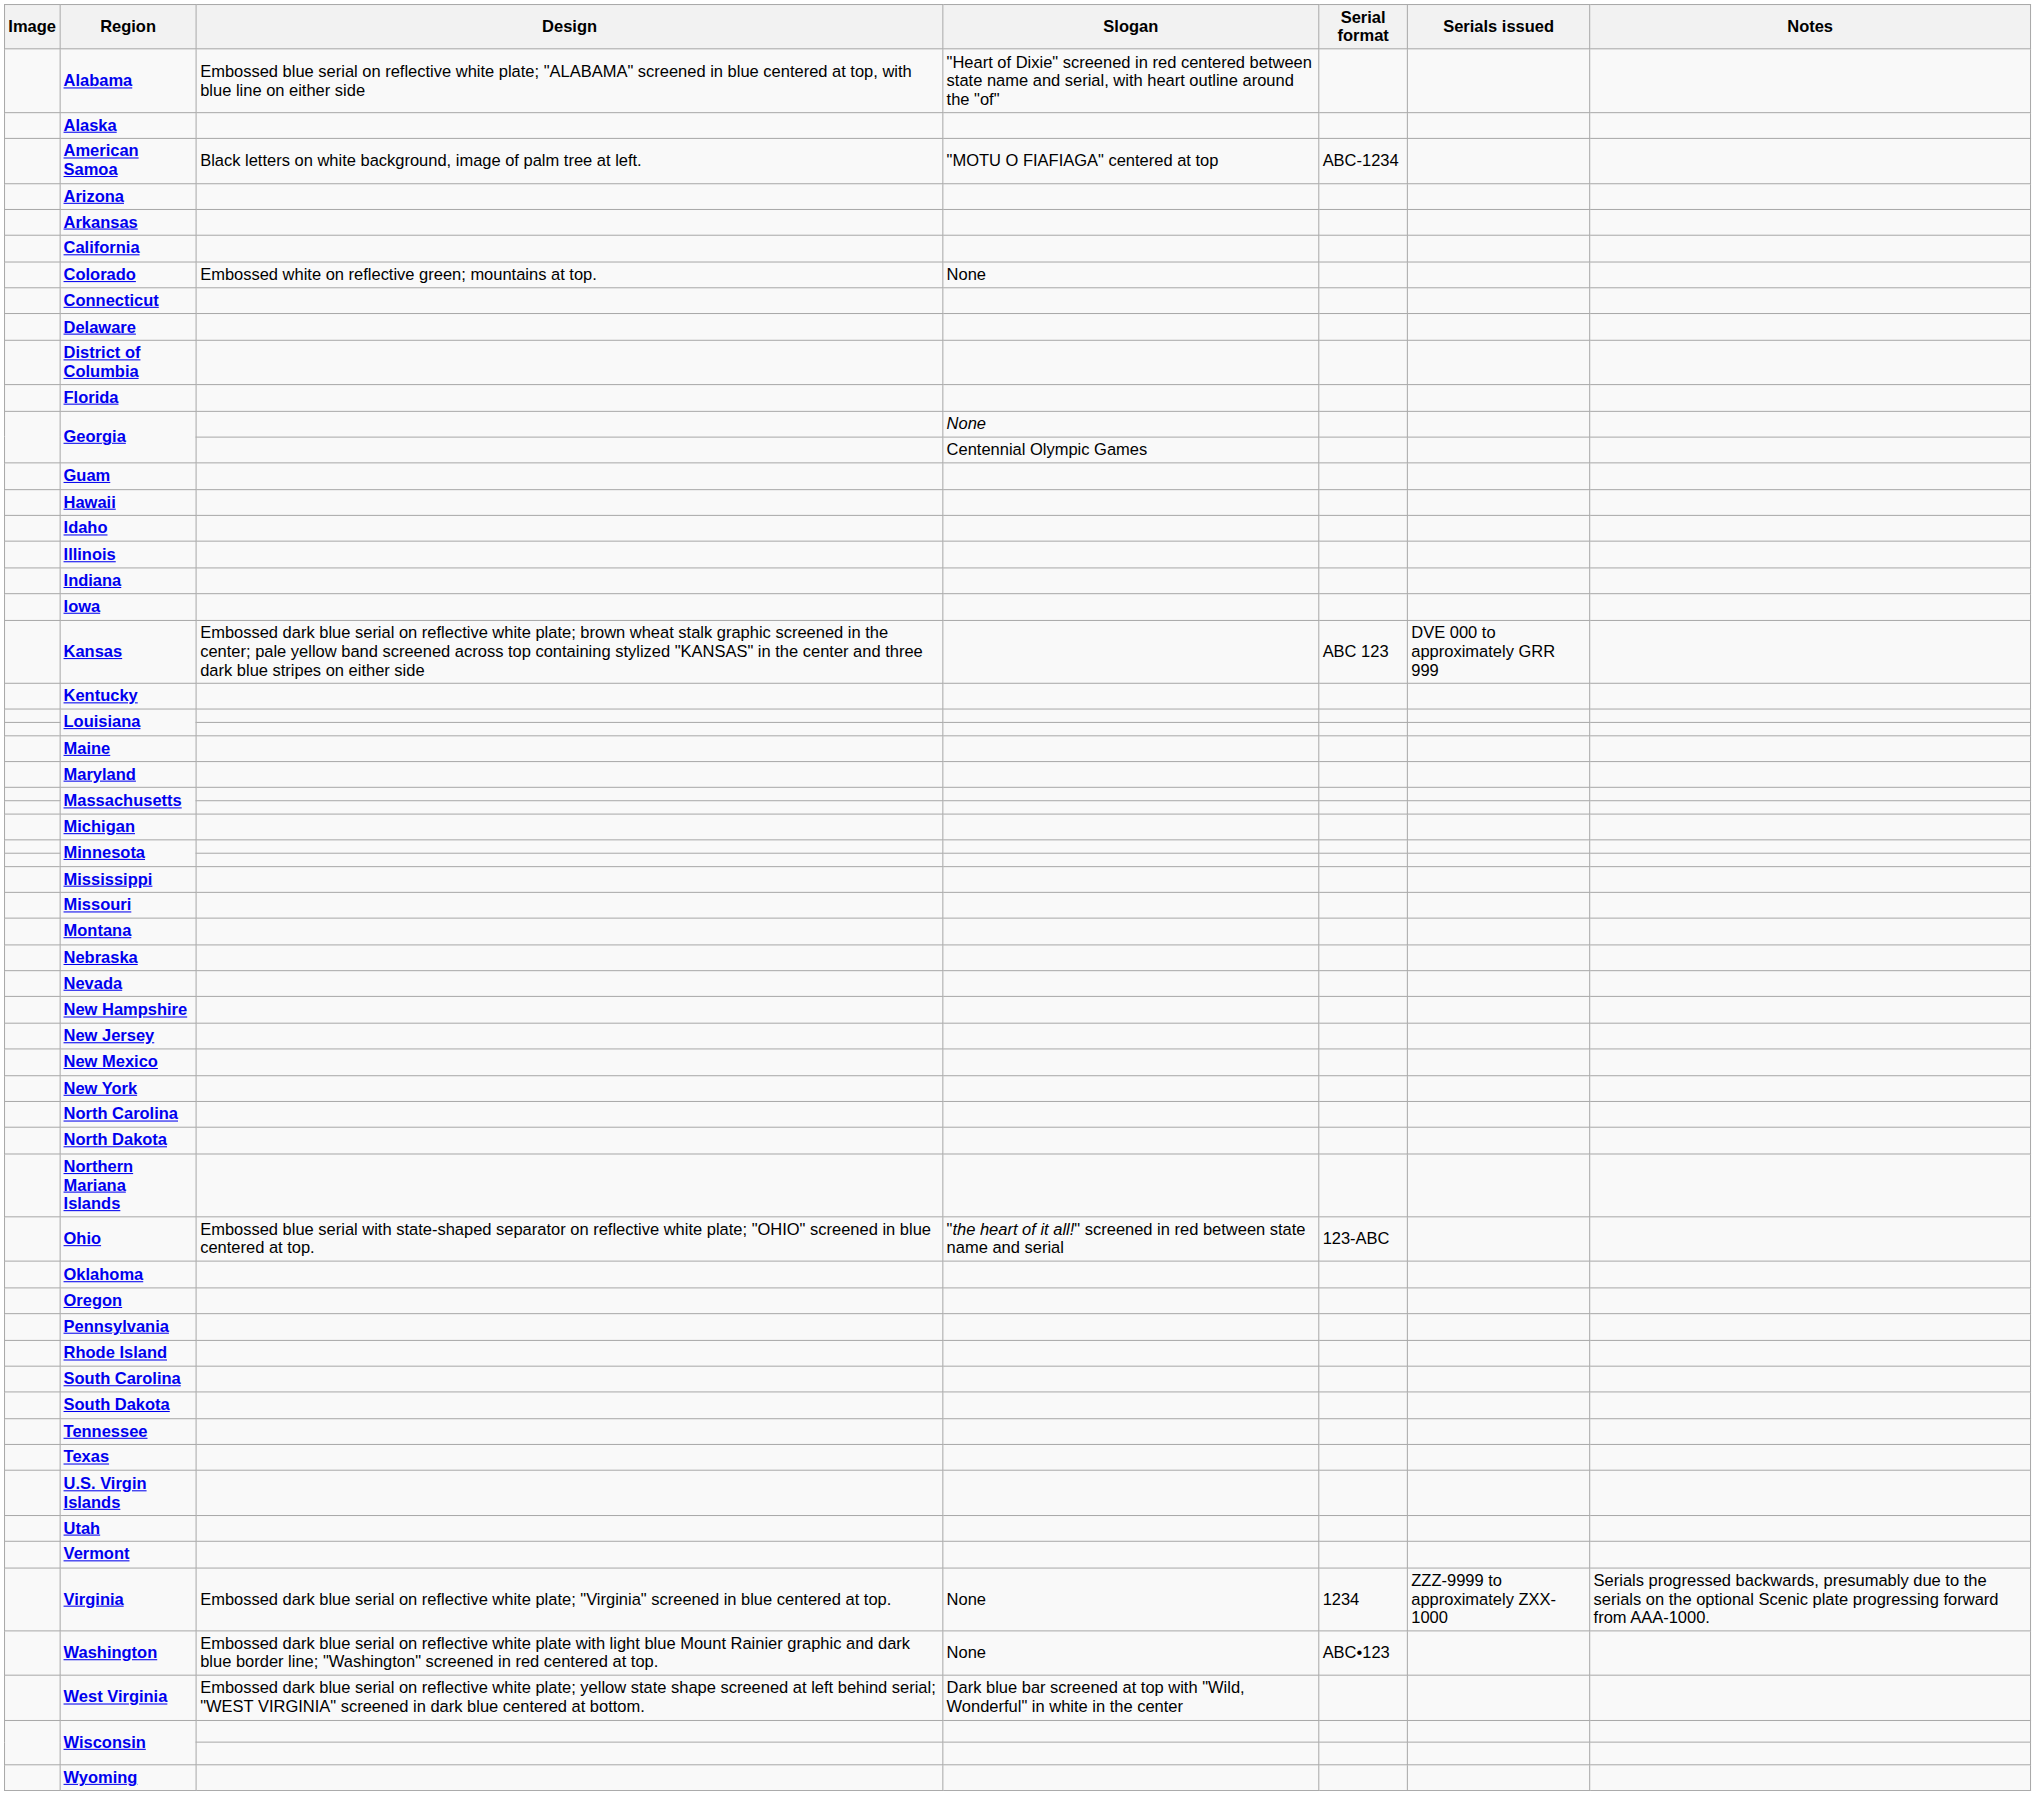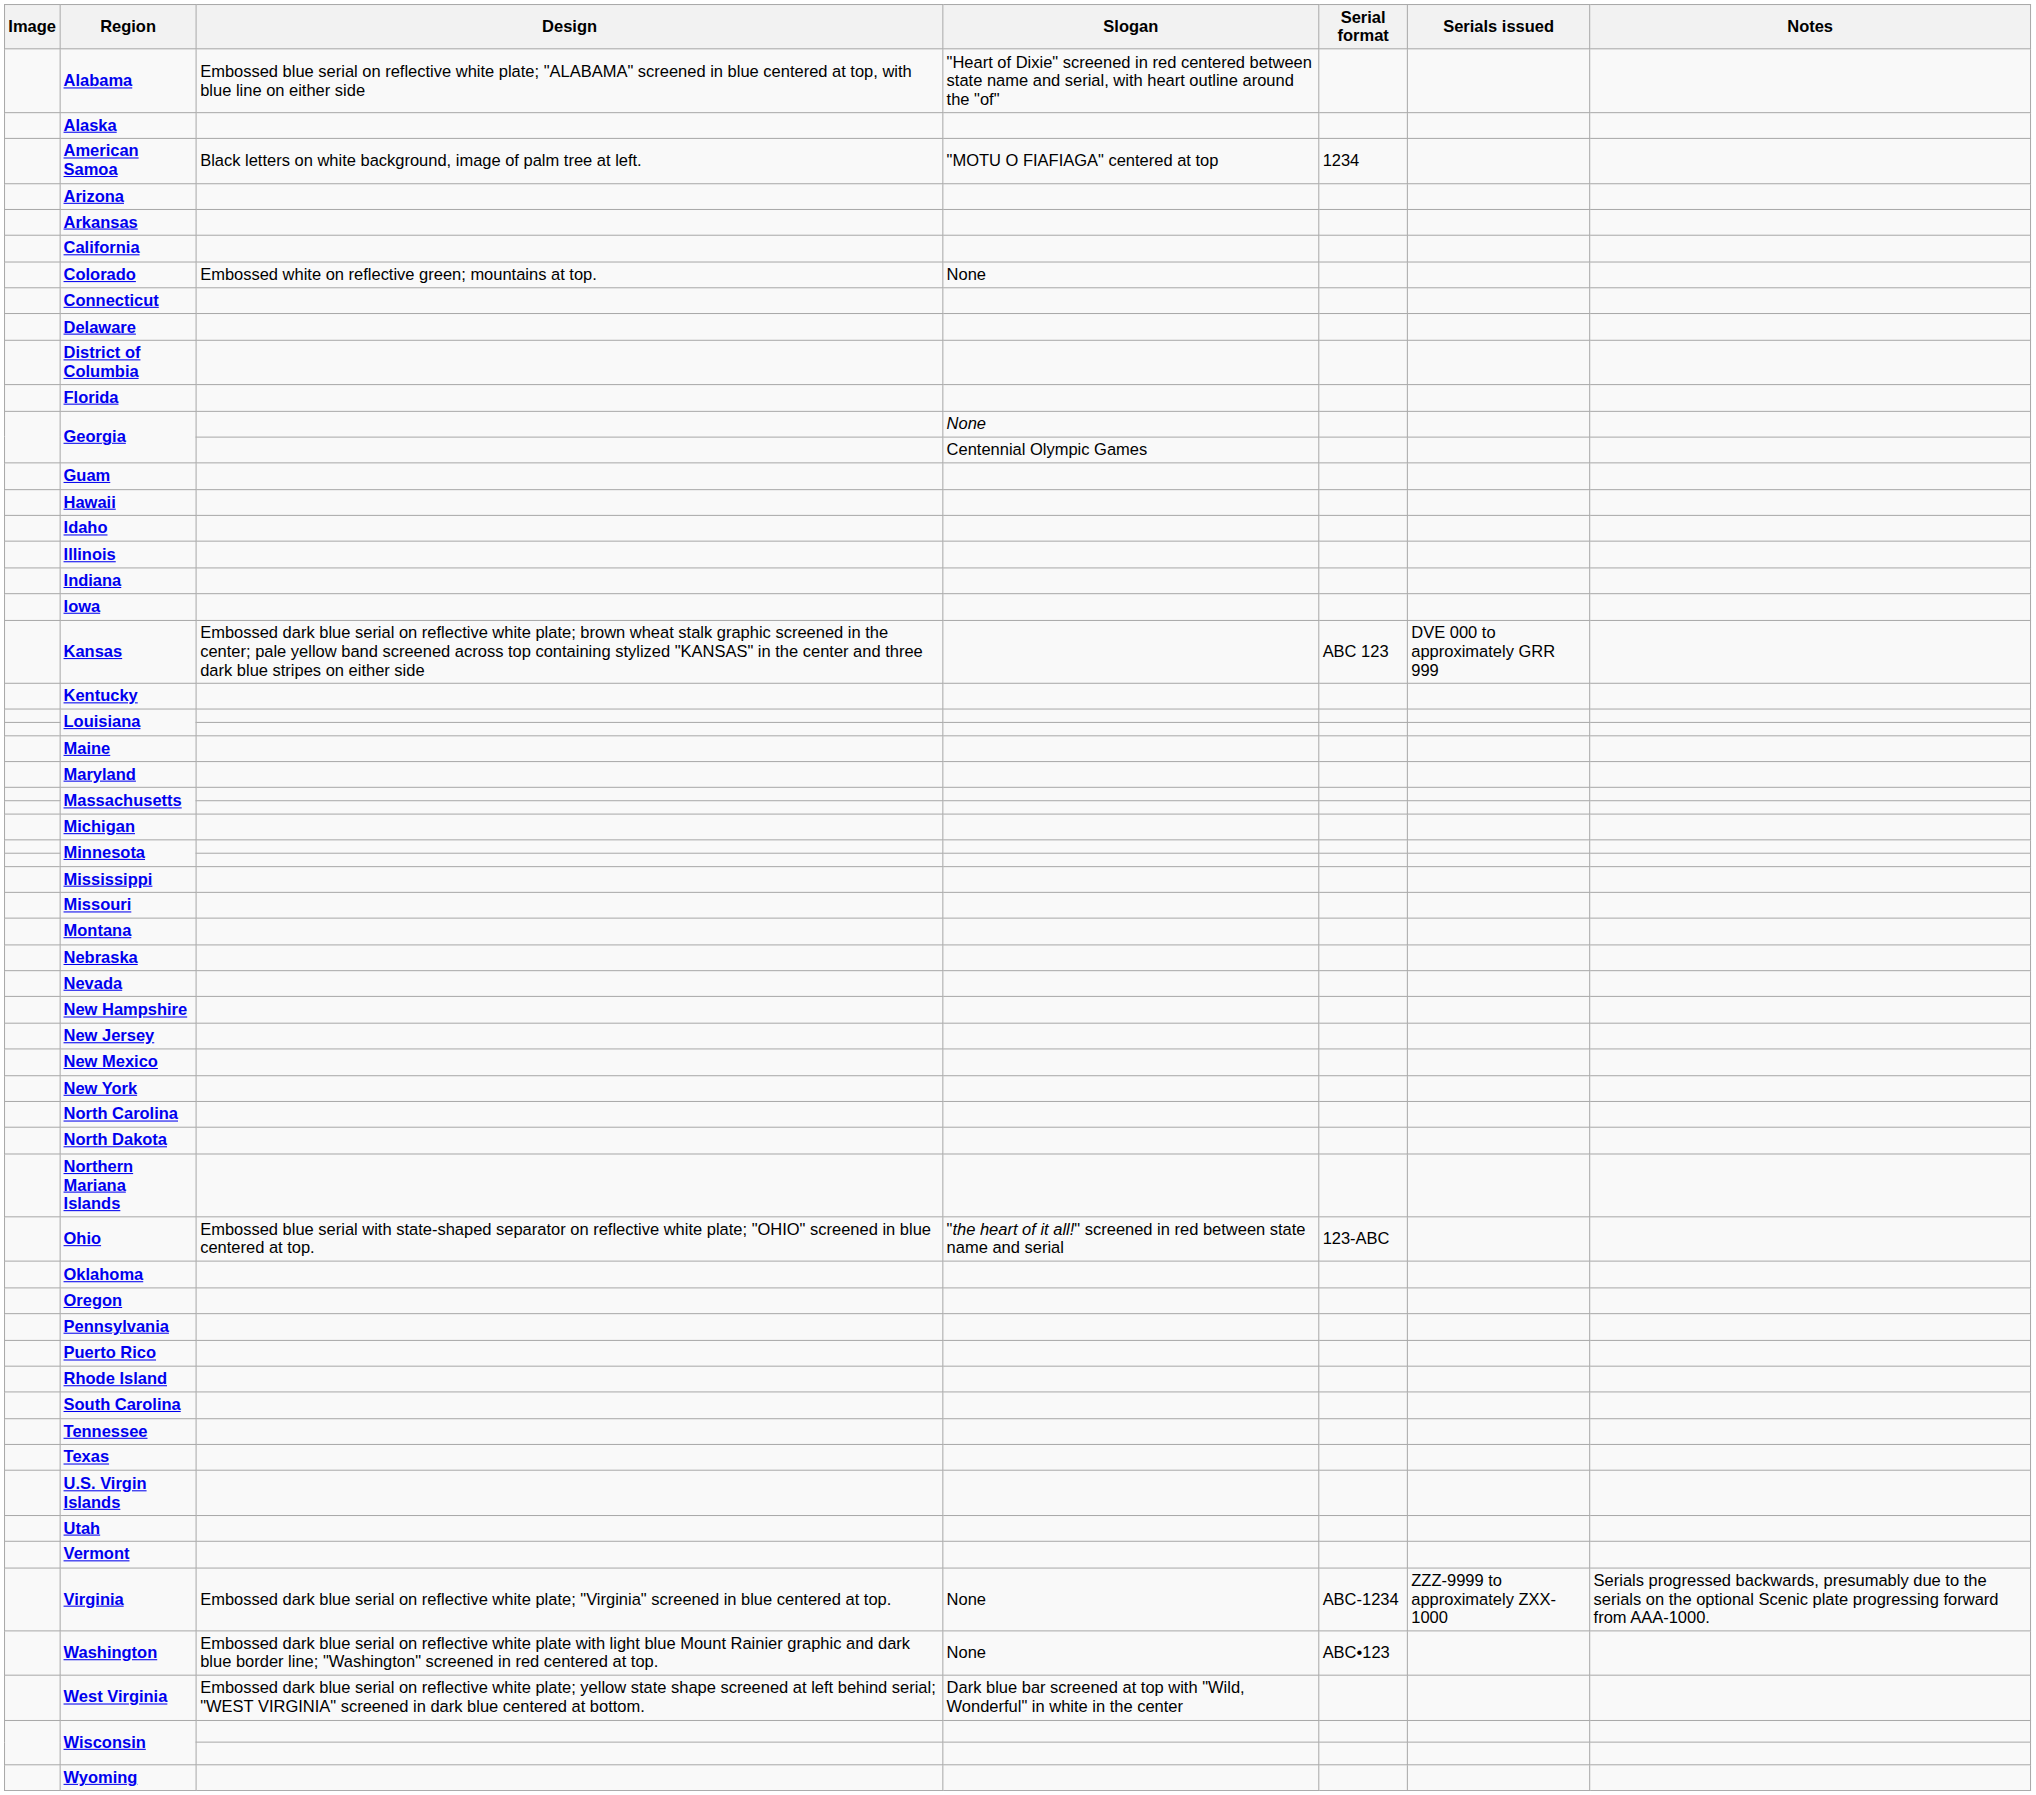American Samoa | Serial format: ABC-1234 -> 1234
+ row: Puerto Rico
- row: South Dakota
Virginia | Serial format: 1234 -> ABC-1234
